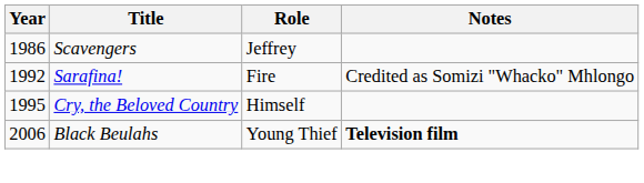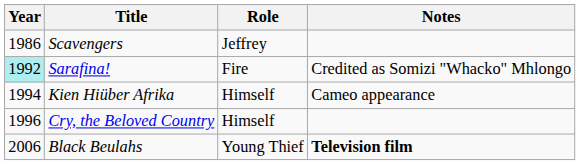Sarafina! | Year: no background -> paleturquoise background
+ row: 1994 | Kien Hiüber Afrika | Himself | Cameo appearance
Cry, the Beloved Country | Year: 1995 -> 1996
